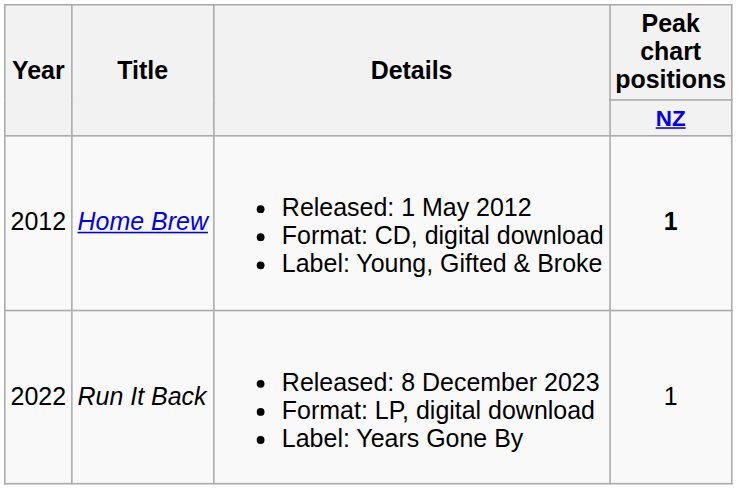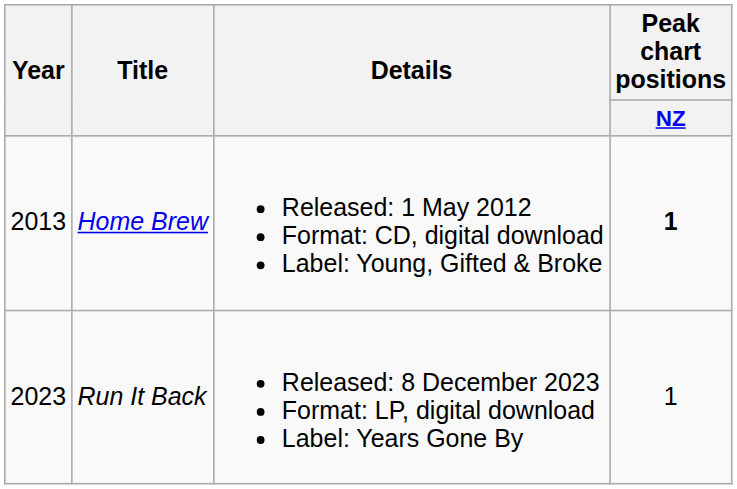Home Brew | Year: 2012 -> 2013
Run It Back | Year: 2022 -> 2023
